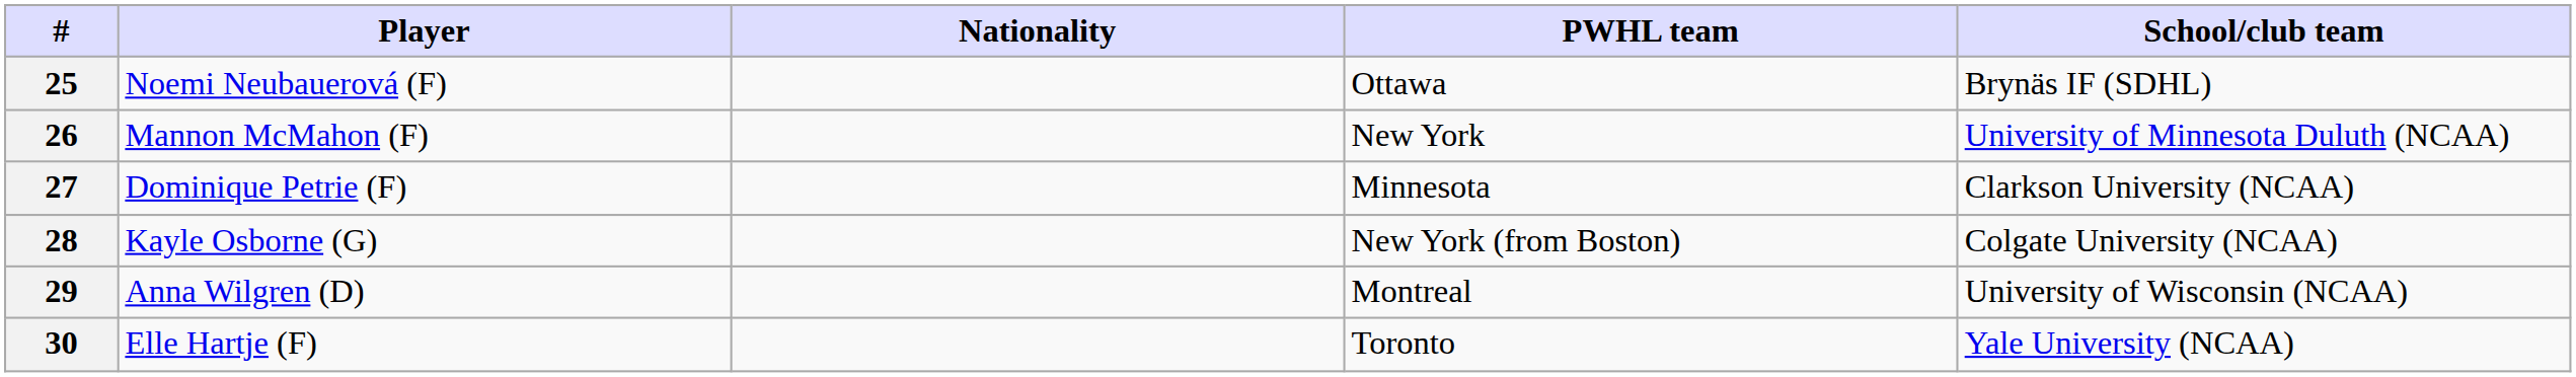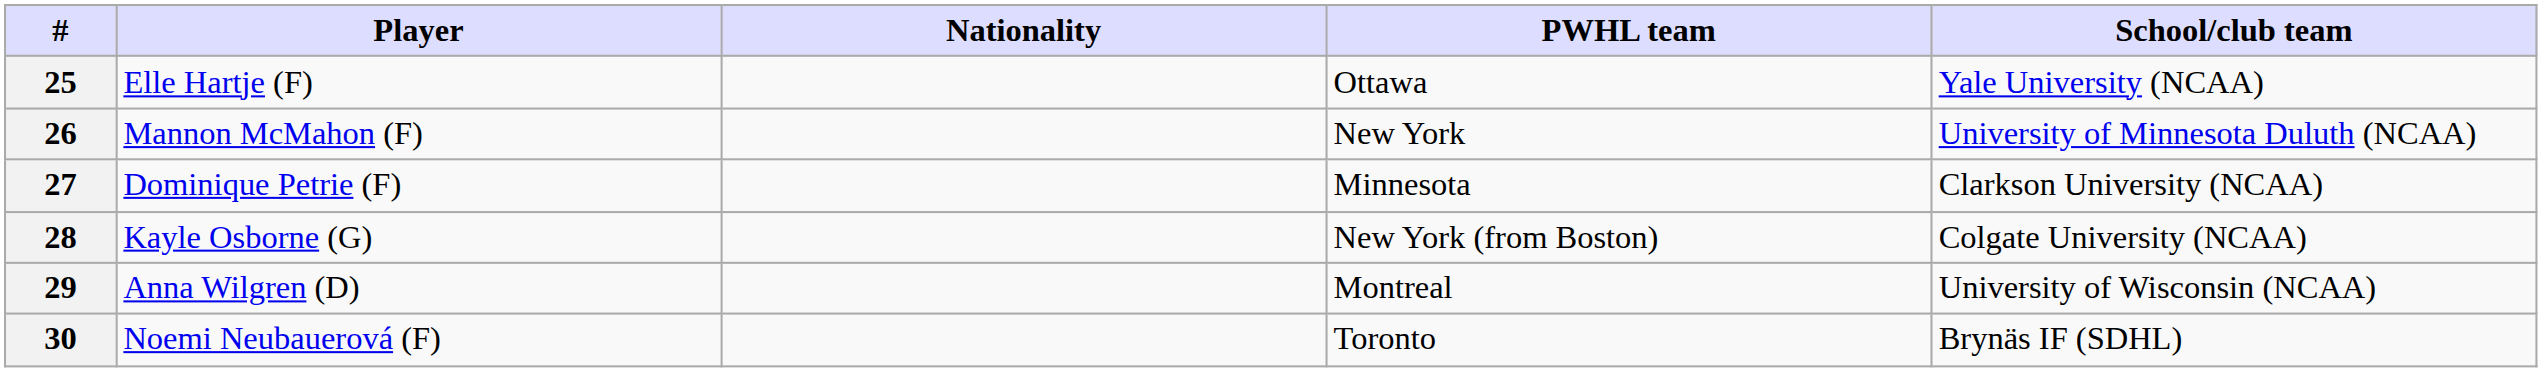25 | Player: Noemi Neubauerová (F) -> Elle Hartje (F)
25 | School/club team: Brynäs IF (SDHL) -> Yale University (NCAA)
30 | Player: Elle Hartje (F) -> Noemi Neubauerová (F)
30 | School/club team: Yale University (NCAA) -> Brynäs IF (SDHL)
